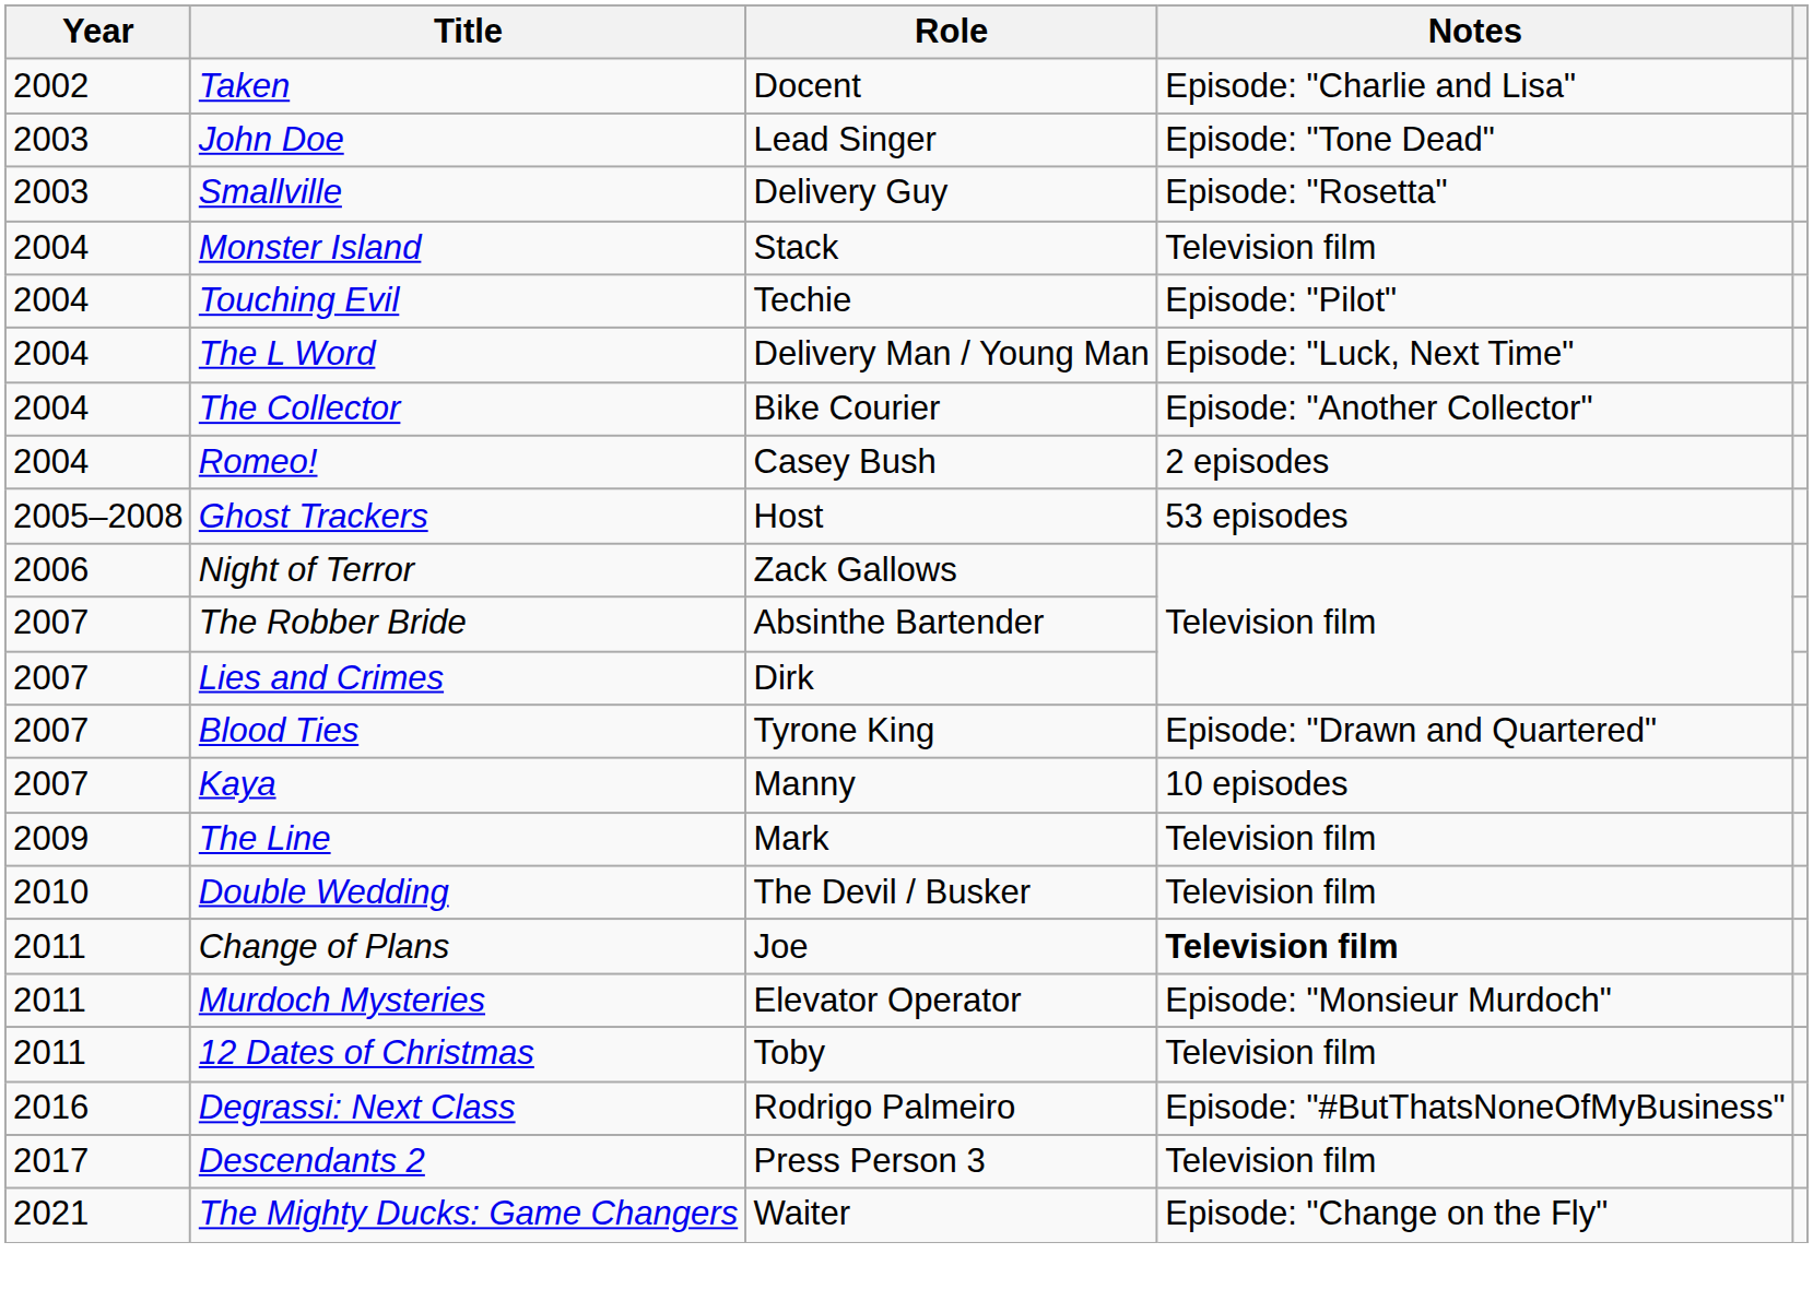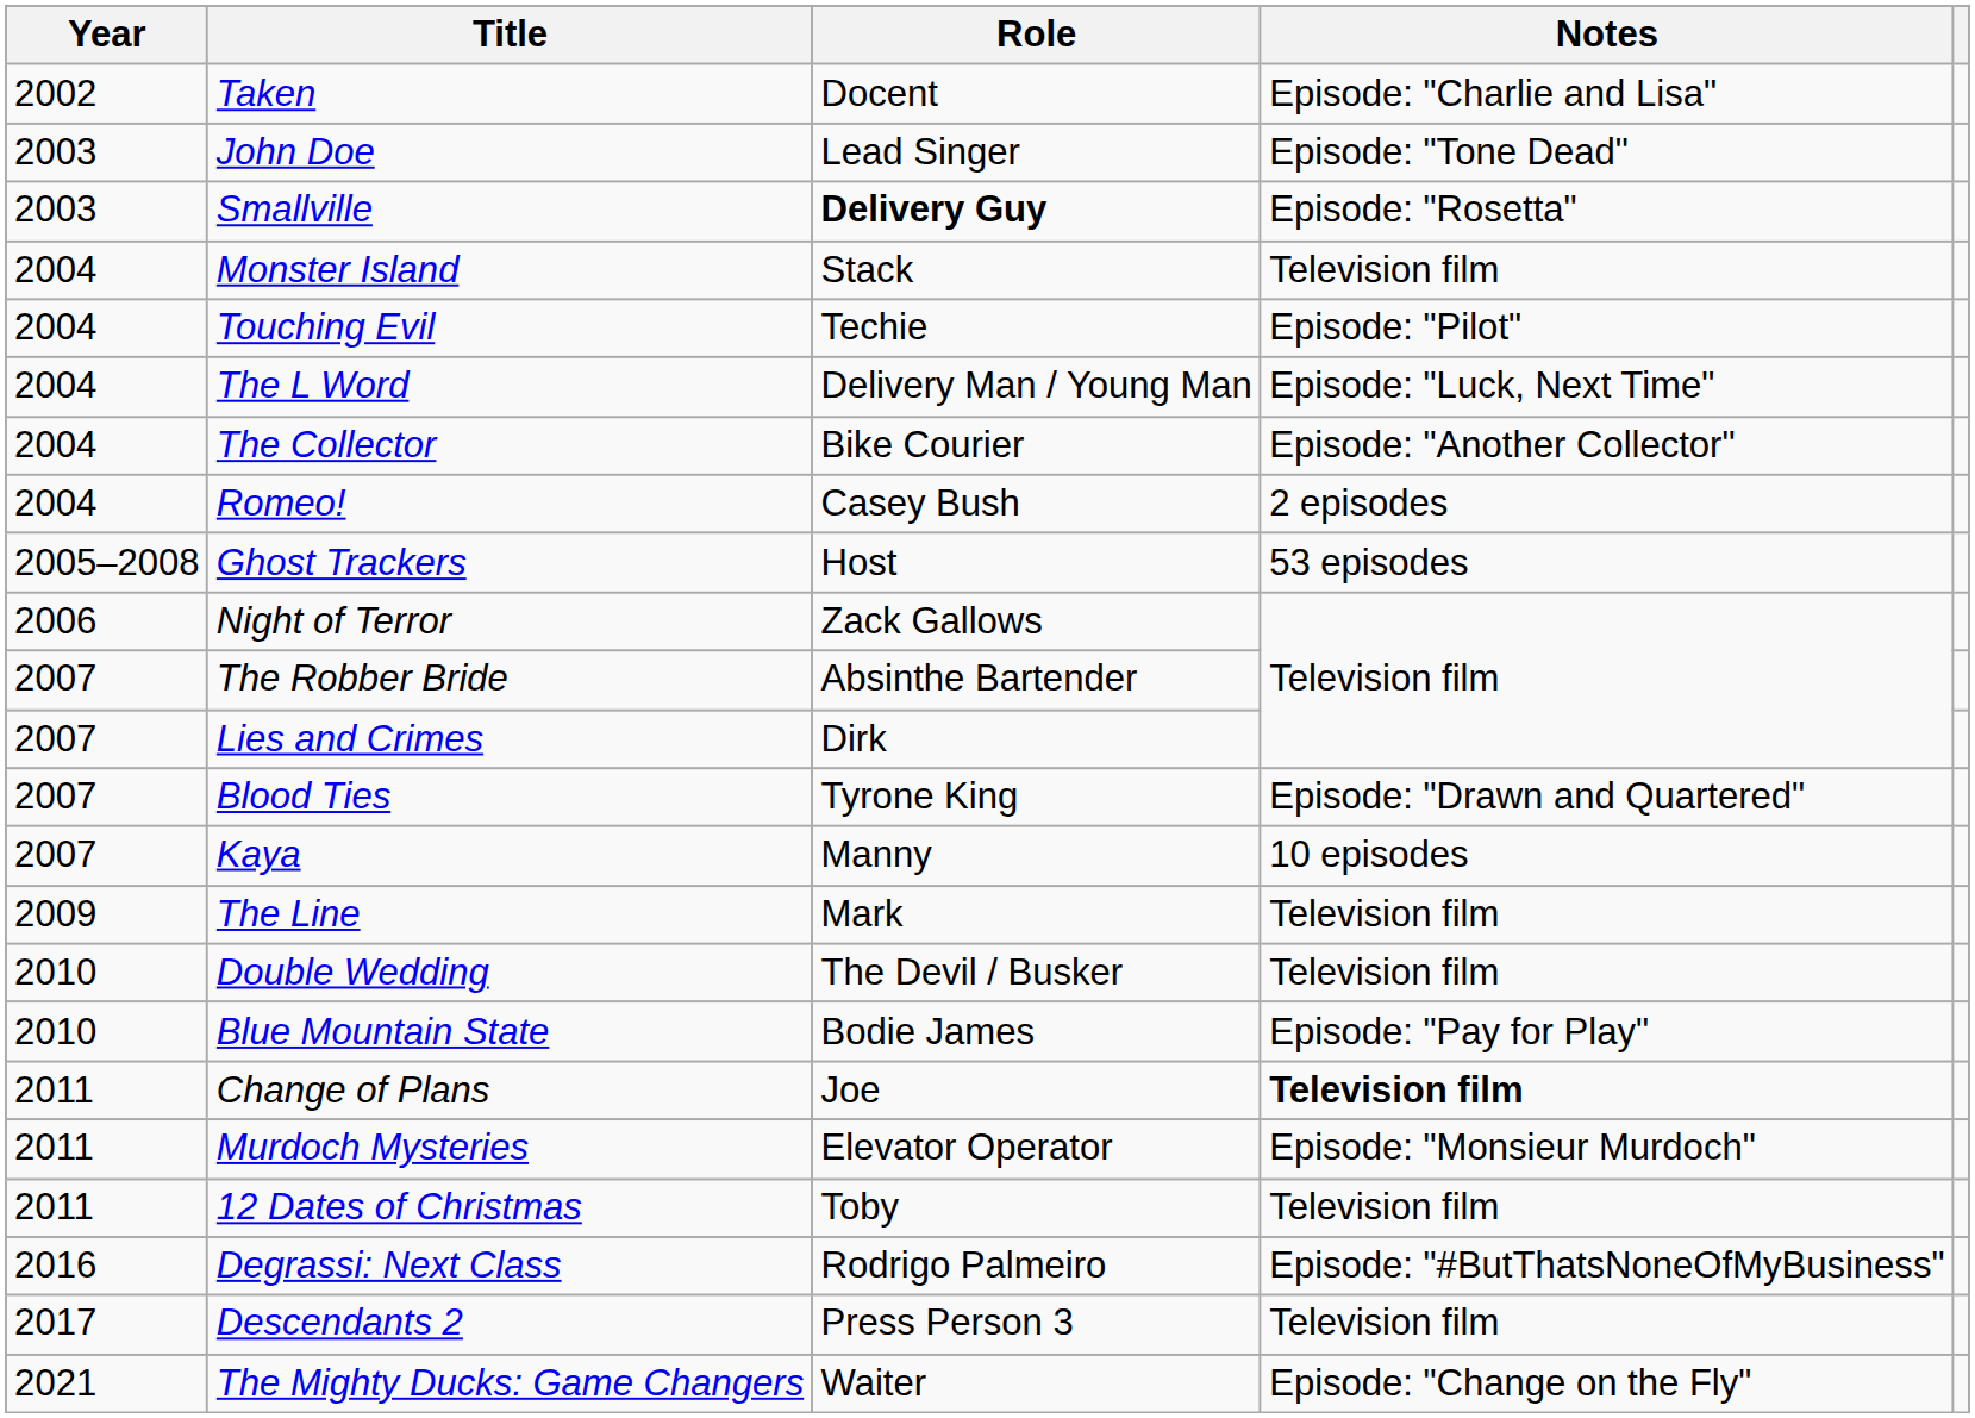Smallville | Role: normal -> bold
+ row: 2010 | Blue Mountain State | Bodie James | Episode: "Pay for Play"
